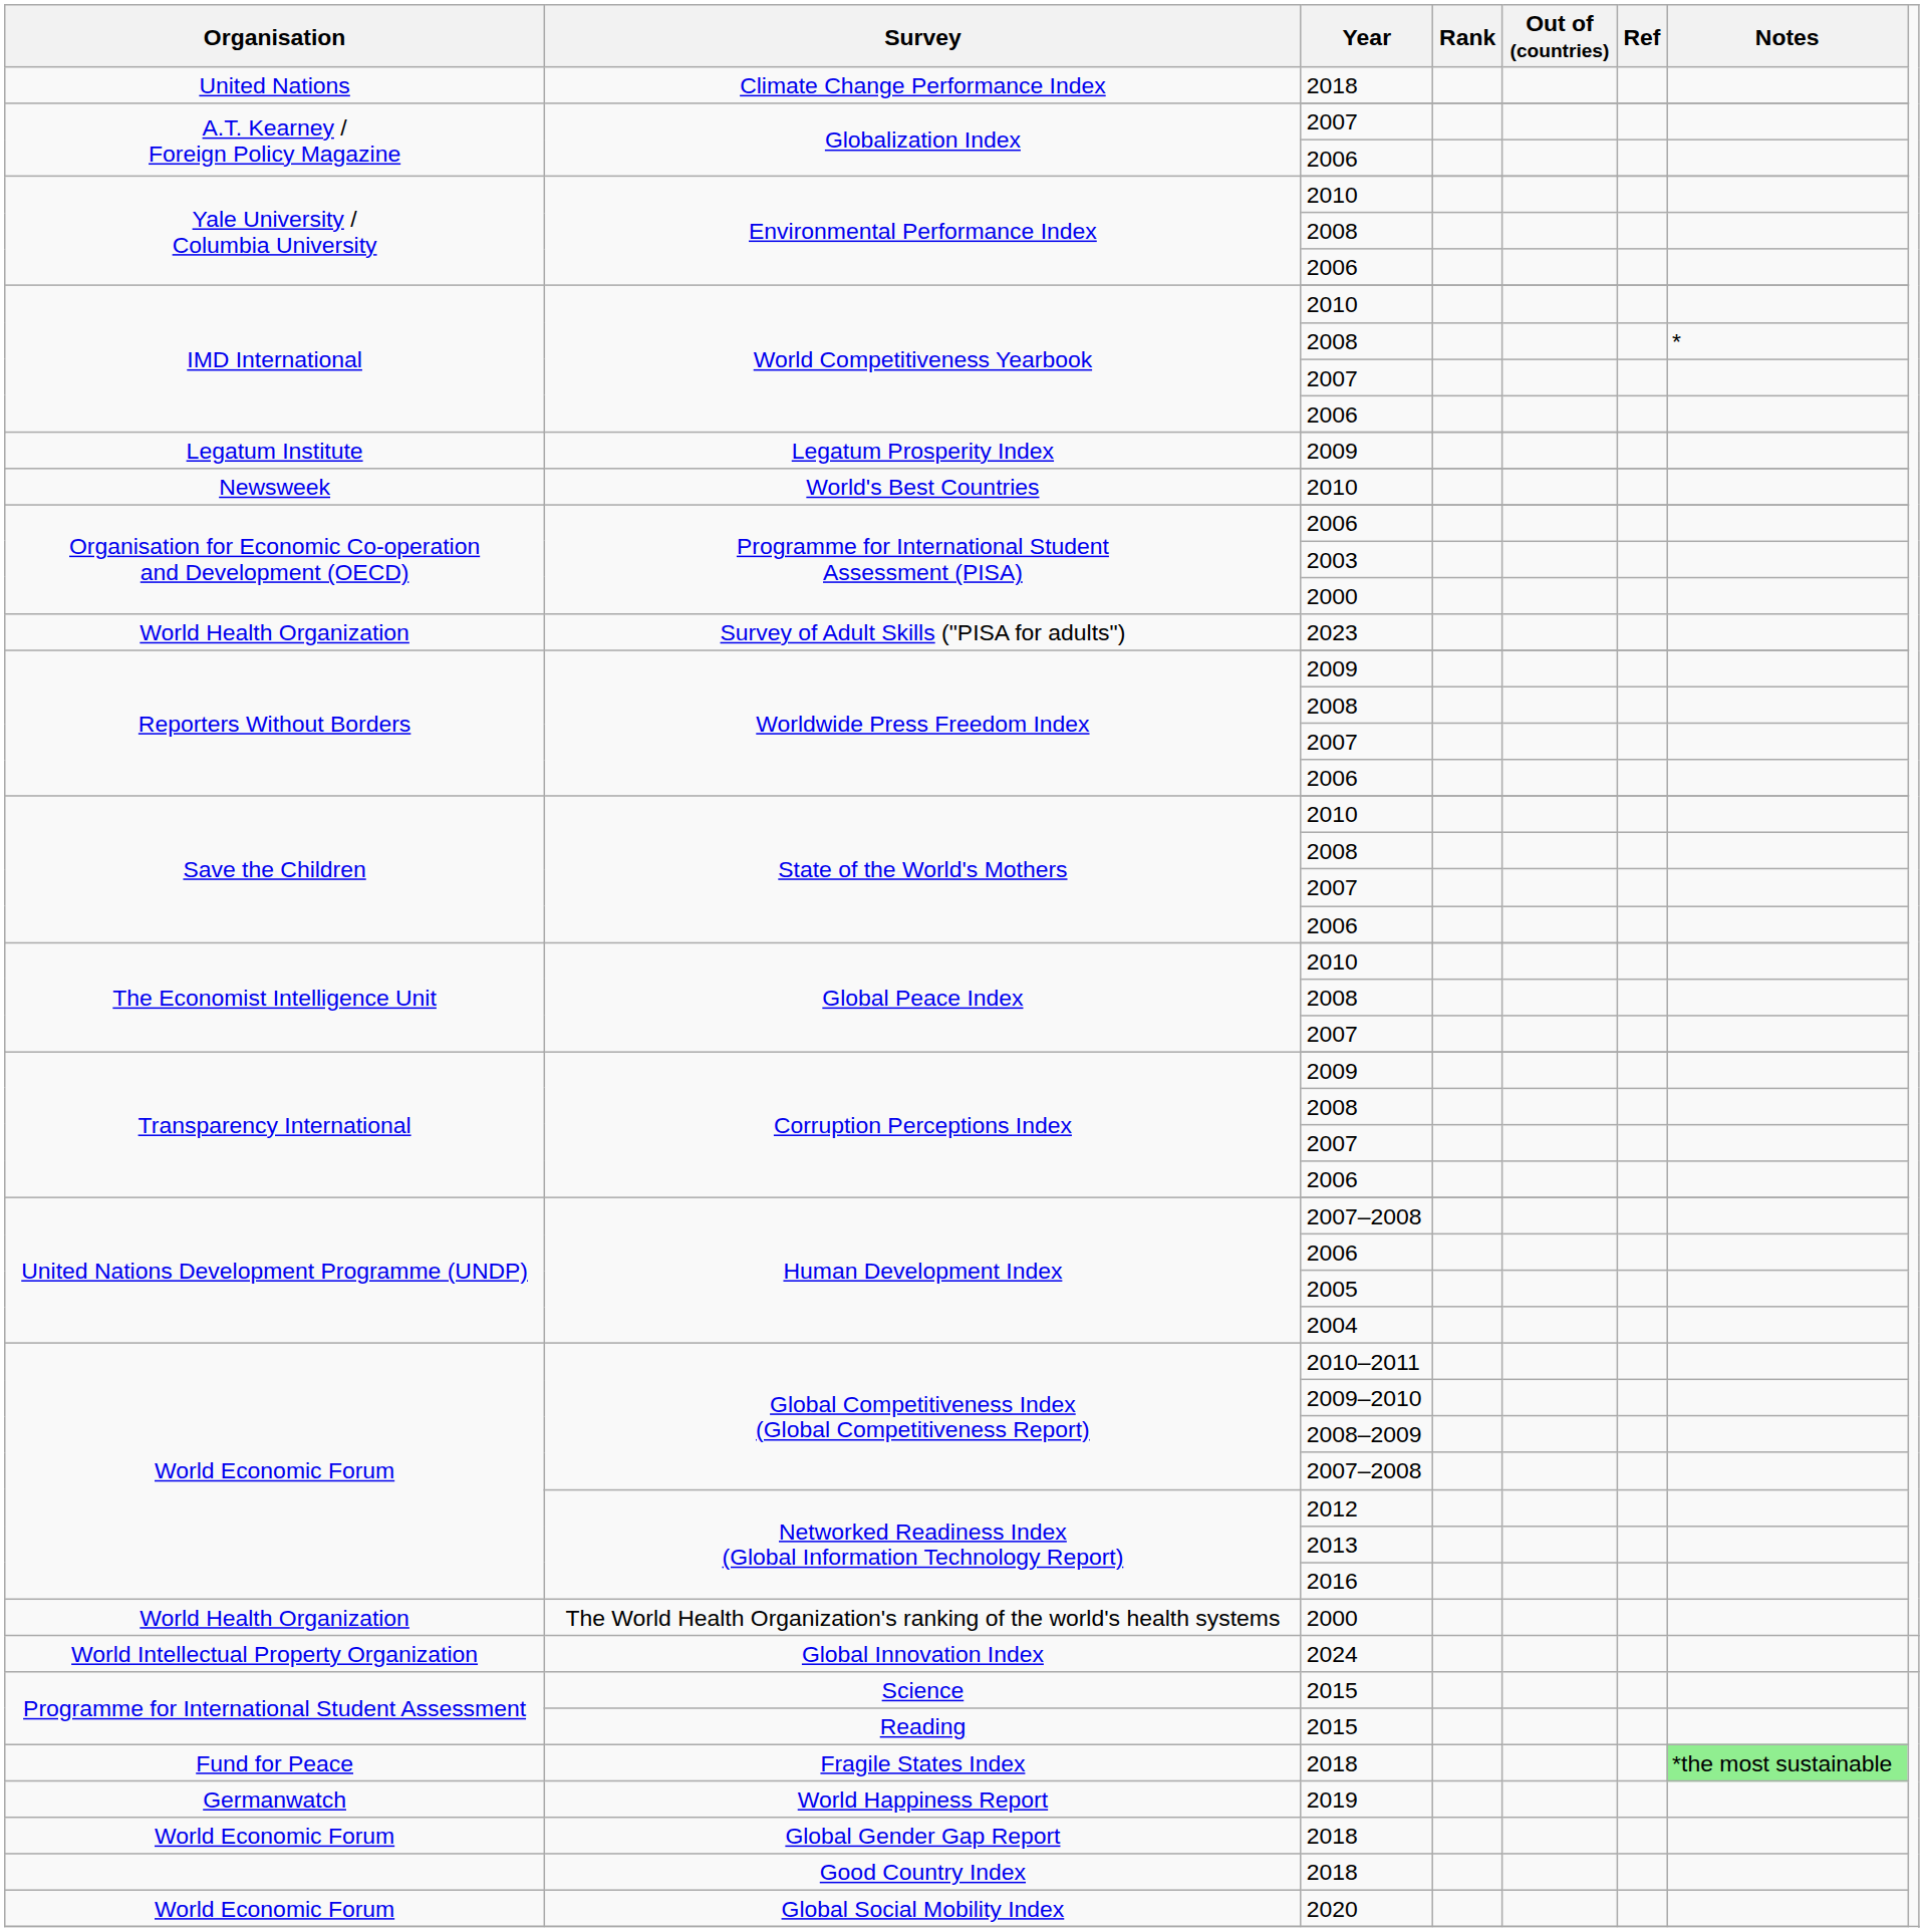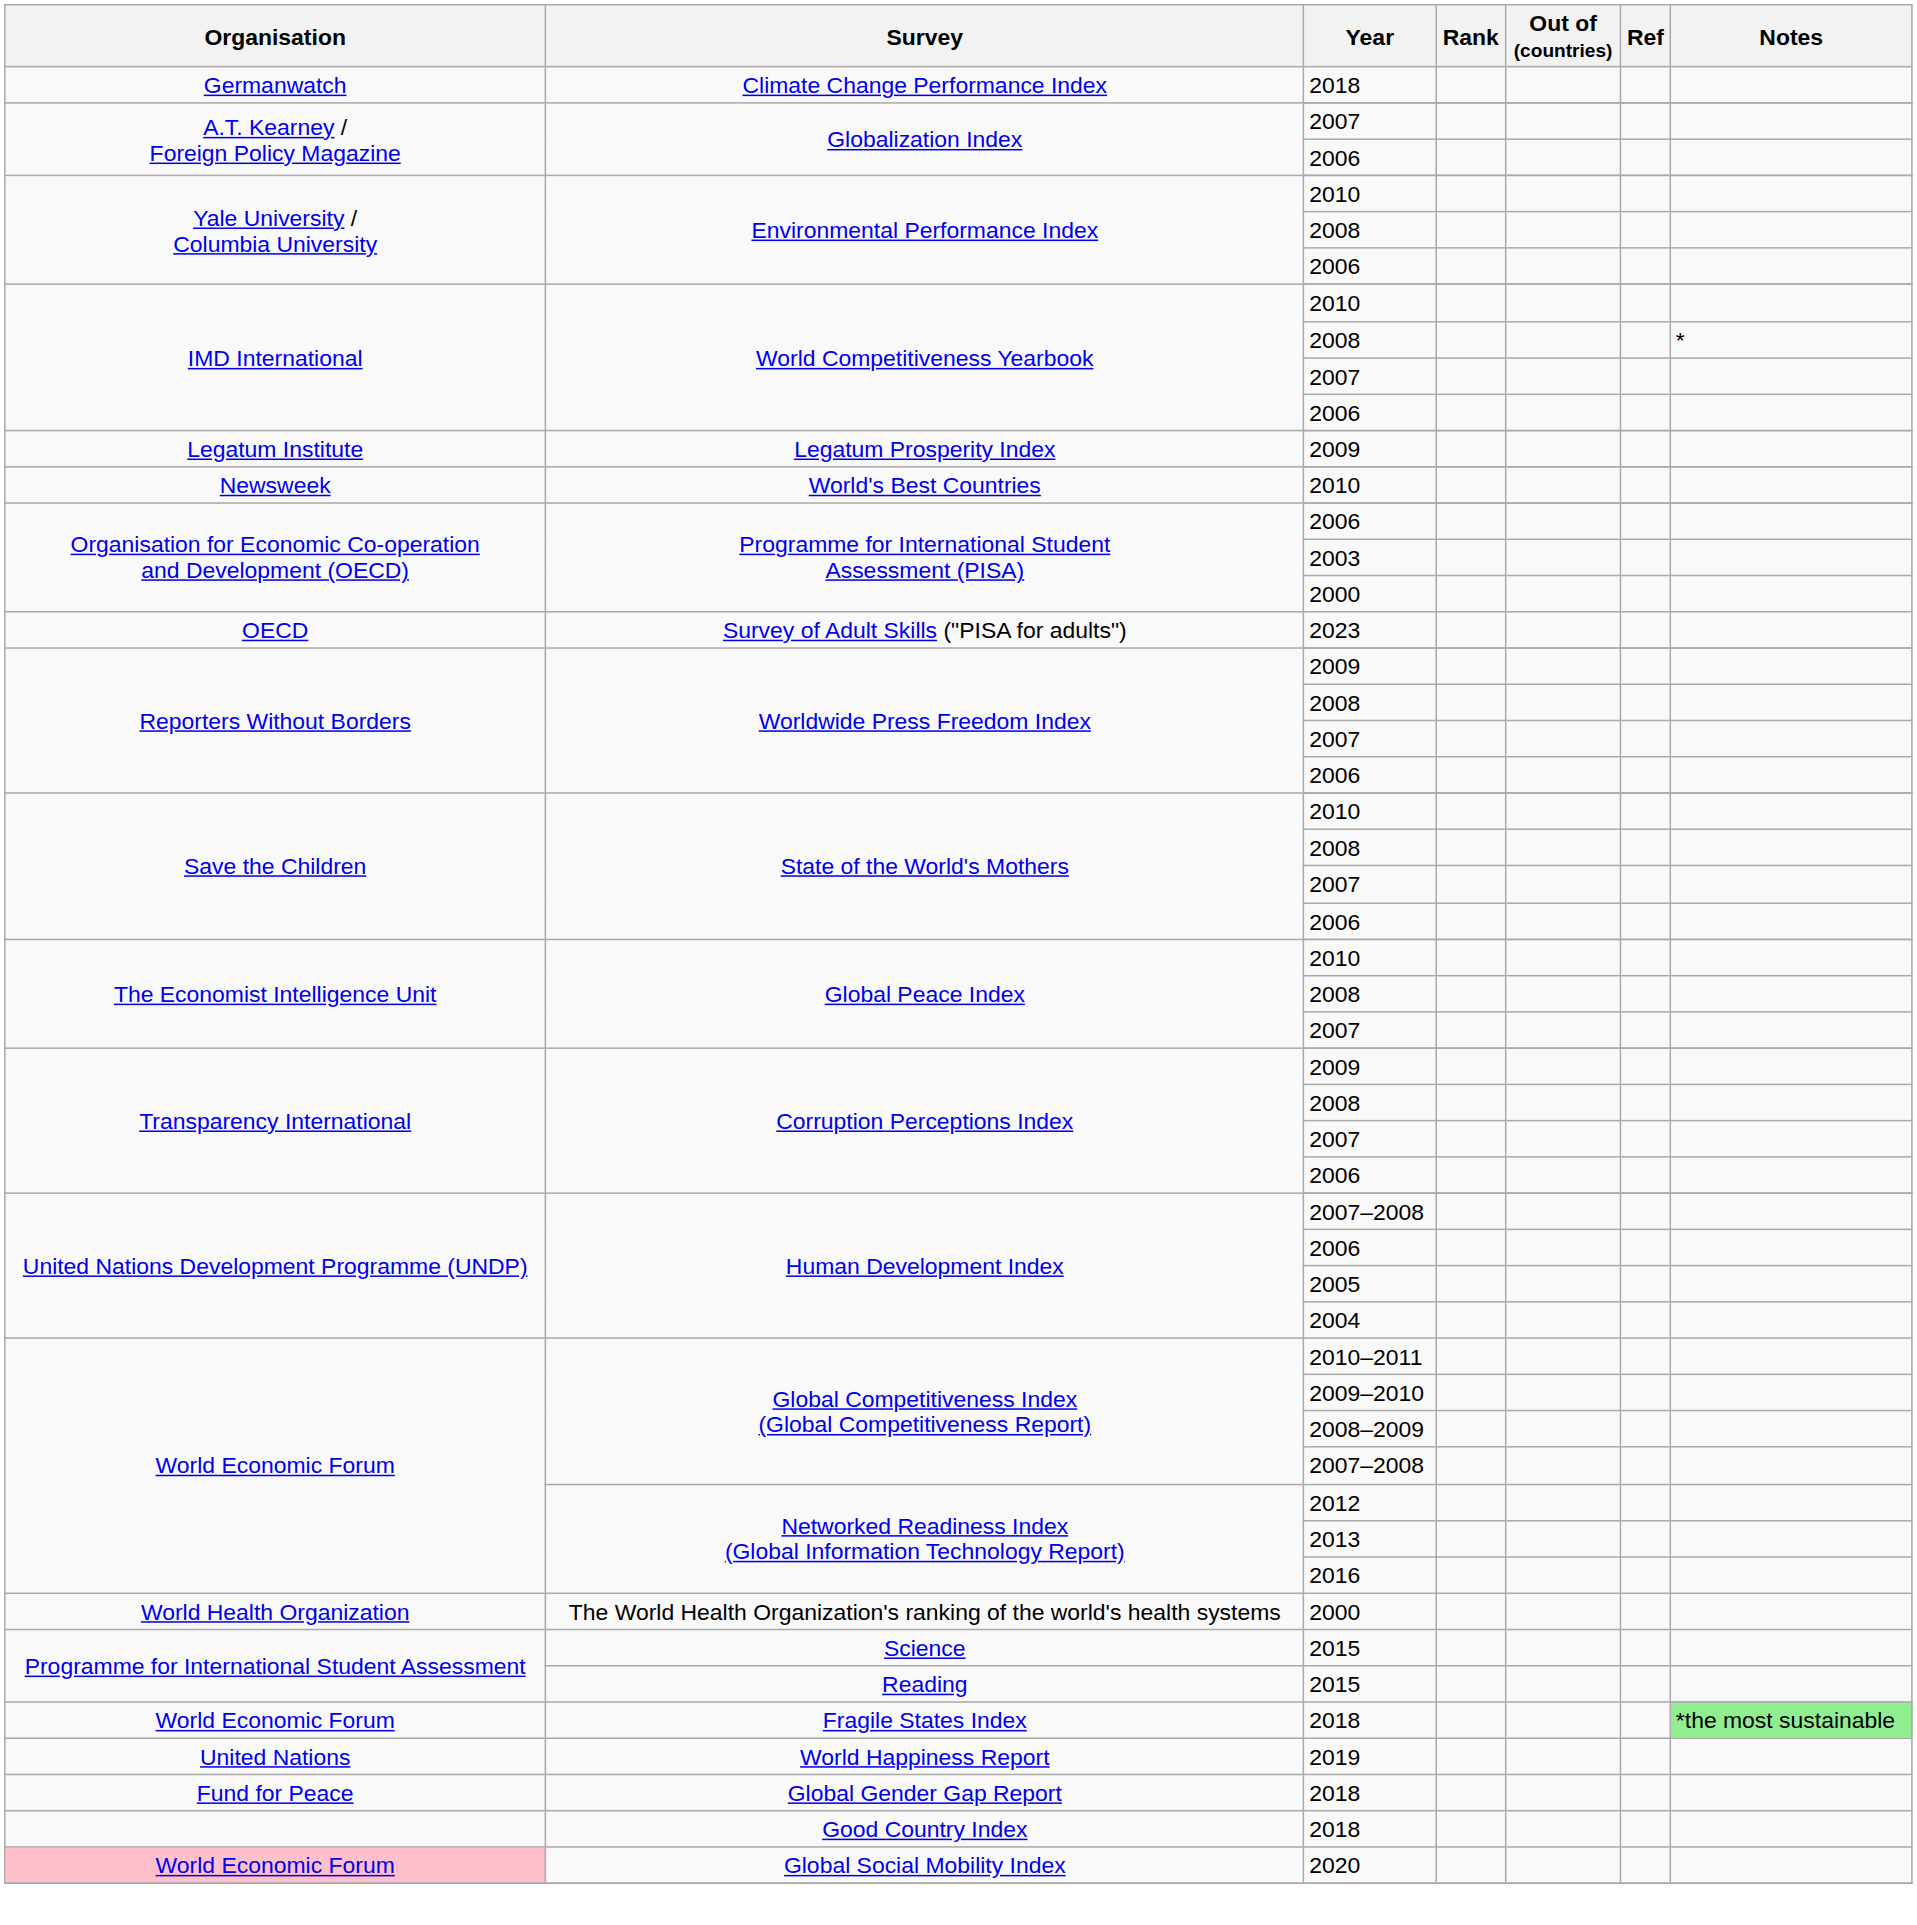Climate Change Performance Index | Organisation: United Nations -> Germanwatch
Survey of Adult Skills ("PISA for adults") | Organisation: World Health Organization -> OECD
- row: World Intellectual Property Organization | Global Innovation Index | 2024
Fragile States Index | Organisation: Fund for Peace -> World Economic Forum
World Happiness Report | Organisation: Germanwatch -> United Nations
Global Gender Gap Report | Organisation: World Economic Forum -> Fund for Peace
Global Social Mobility Index | Organisation: no background -> pink background
